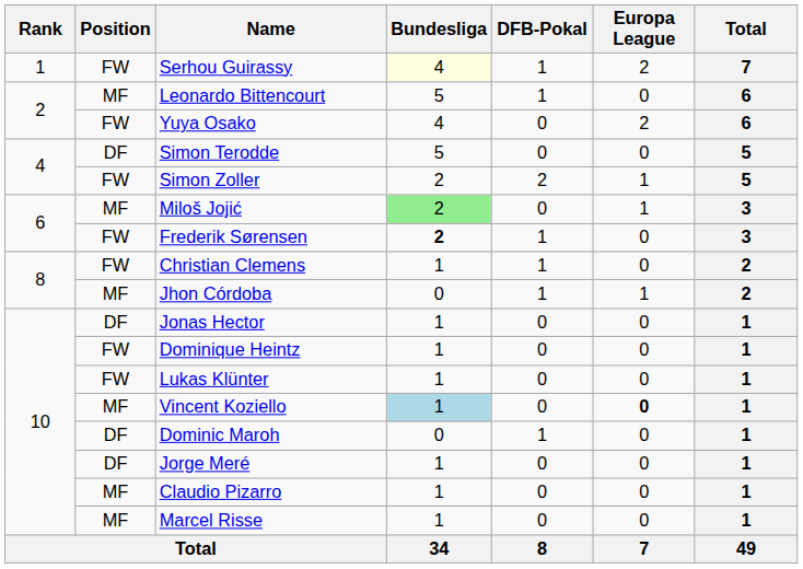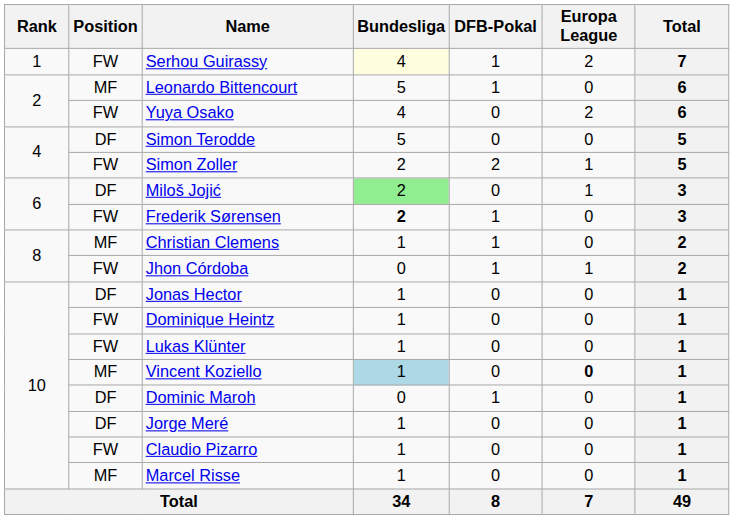Miloš Jojić | Position: MF -> DF
Christian Clemens | Position: FW -> MF
Jhon Córdoba | Position: MF -> FW
Claudio Pizarro | Position: MF -> FW
